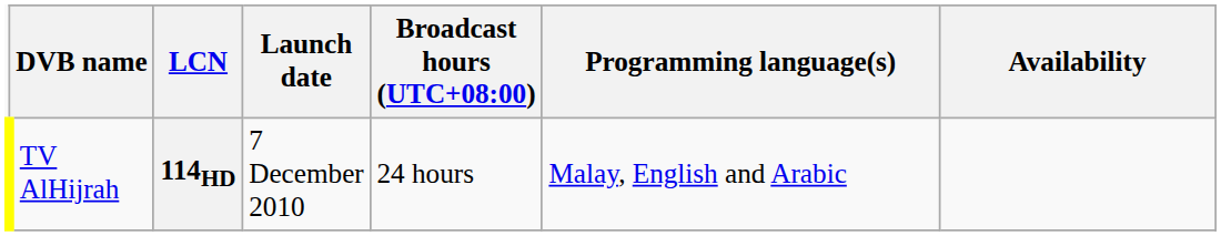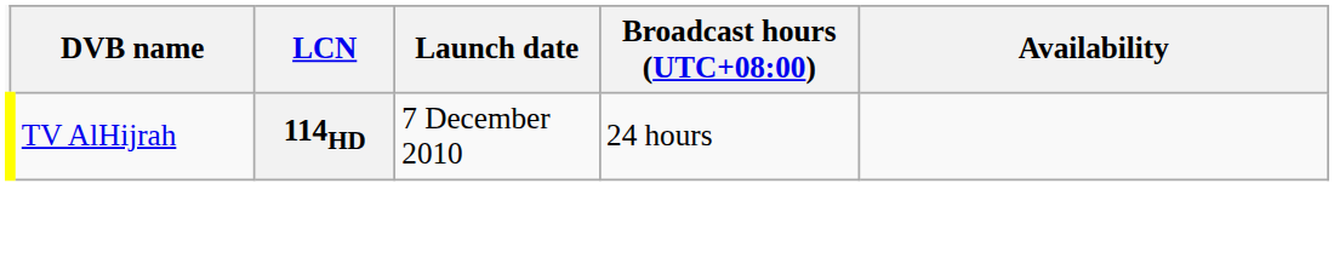- column: Programming language(s) | Malay, English and Arabic
